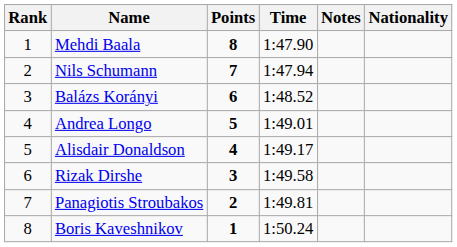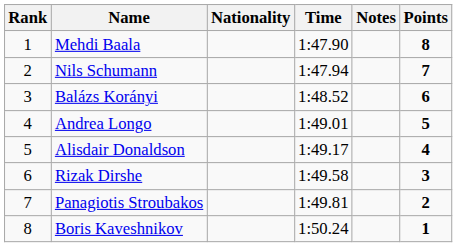columns swapped: Nationality <-> Points
